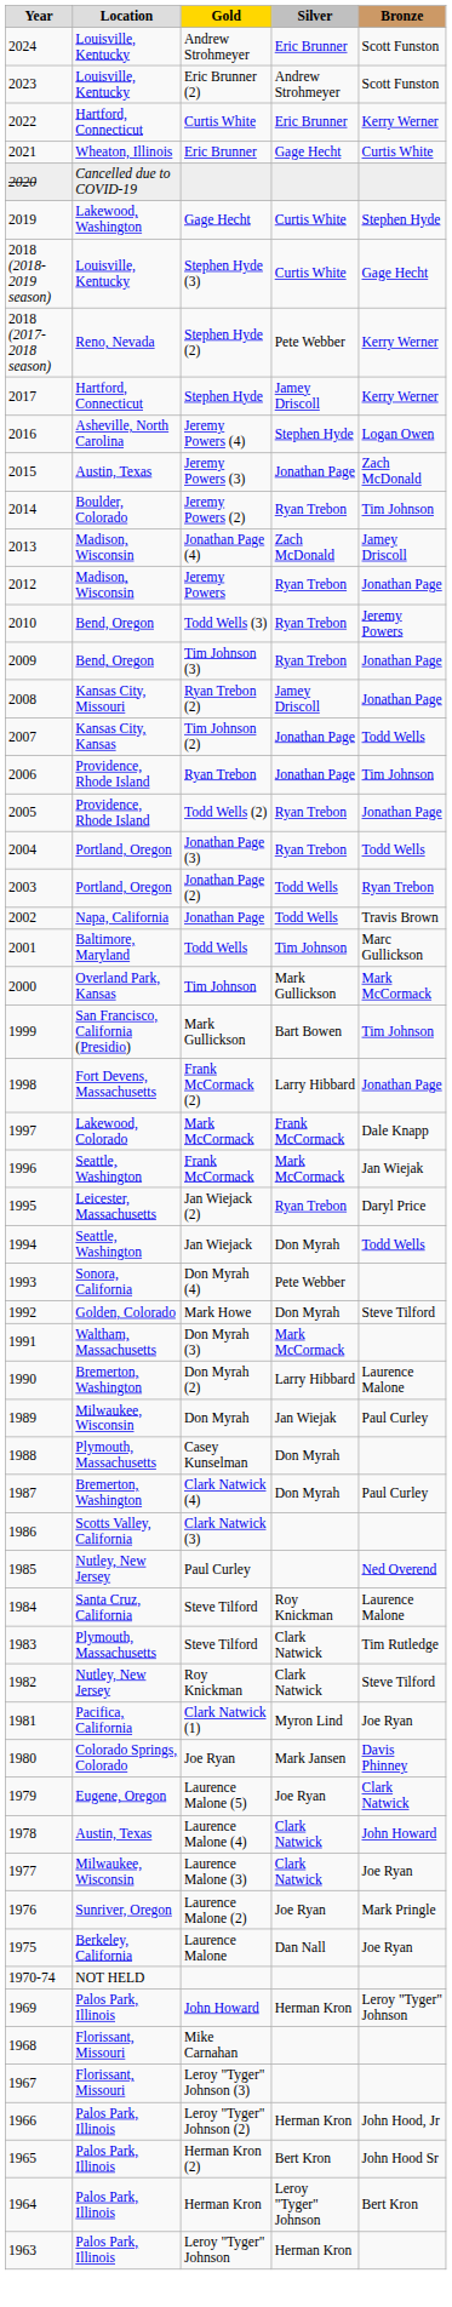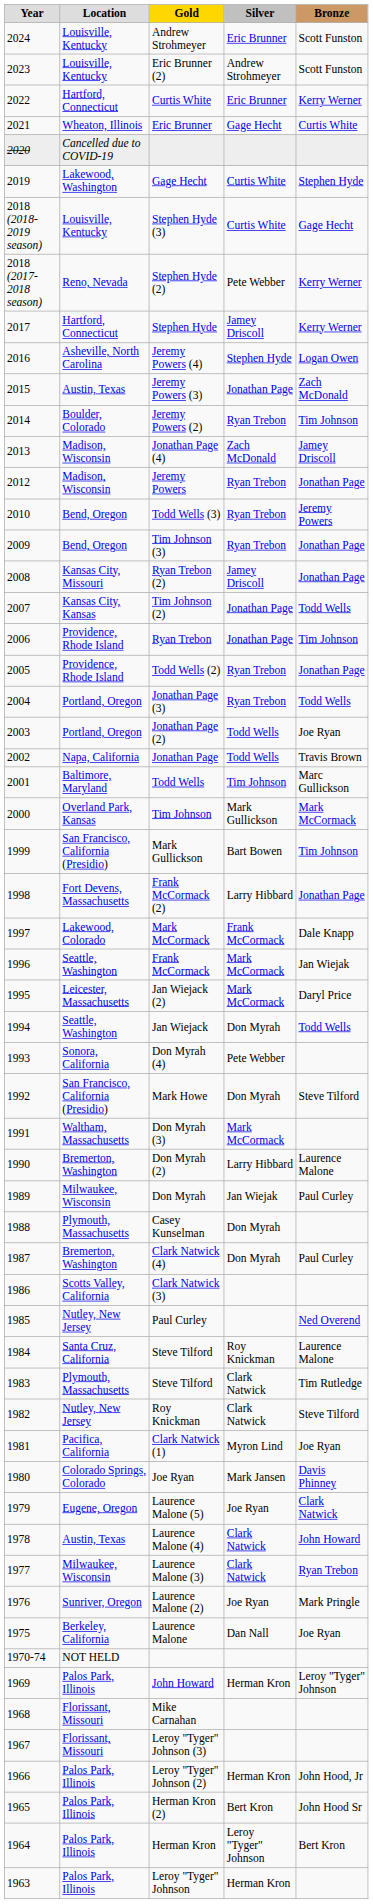Jonathan Page (2) | Bronze: Ryan Trebon -> Joe Ryan
Jan Wiejack (2) | Silver: Ryan Trebon -> Mark McCormack
Mark Howe | Location: Golden, Colorado -> San Francisco, California (Presidio)
Laurence Malone (3) | Bronze: Joe Ryan -> Ryan Trebon
